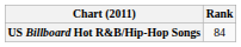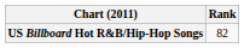US Billboard Hot R&B/Hip-Hop Songs | Rank: 84 -> 82
